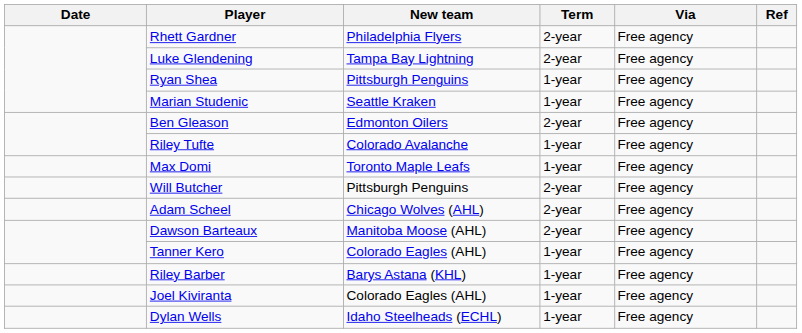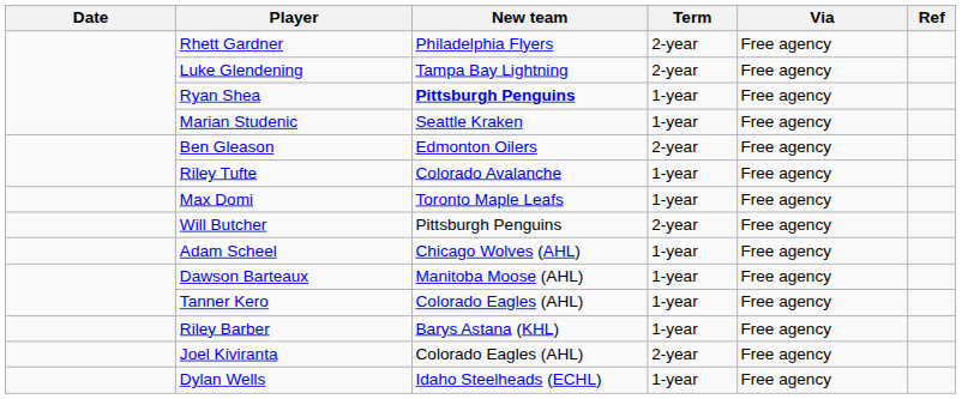Ryan Shea | New team: normal -> bold
Adam Scheel | Term: 2-year -> 1-year
Dawson Barteaux | Term: 2-year -> 1-year
Joel Kiviranta | Term: 1-year -> 2-year
